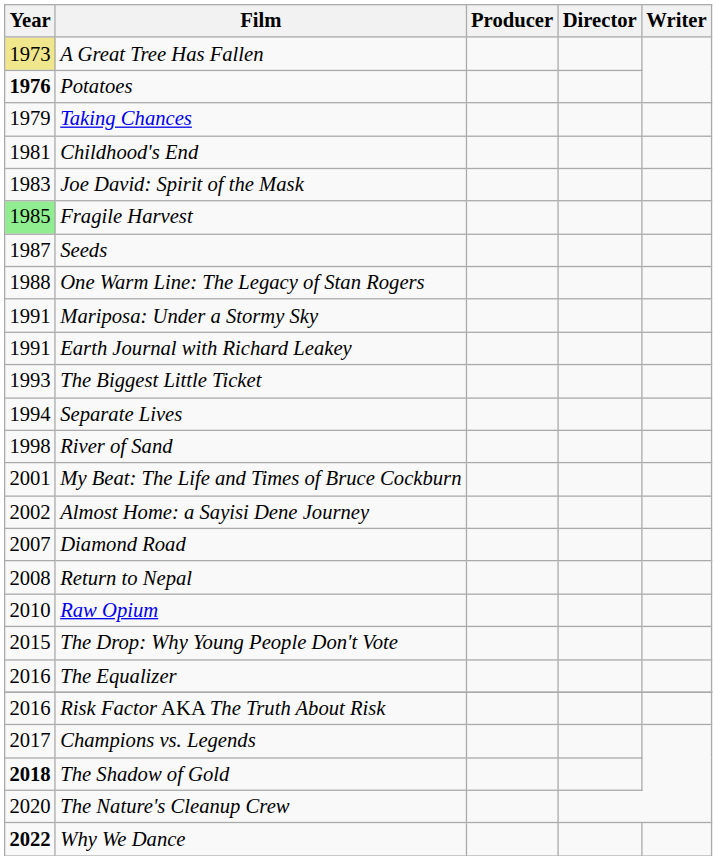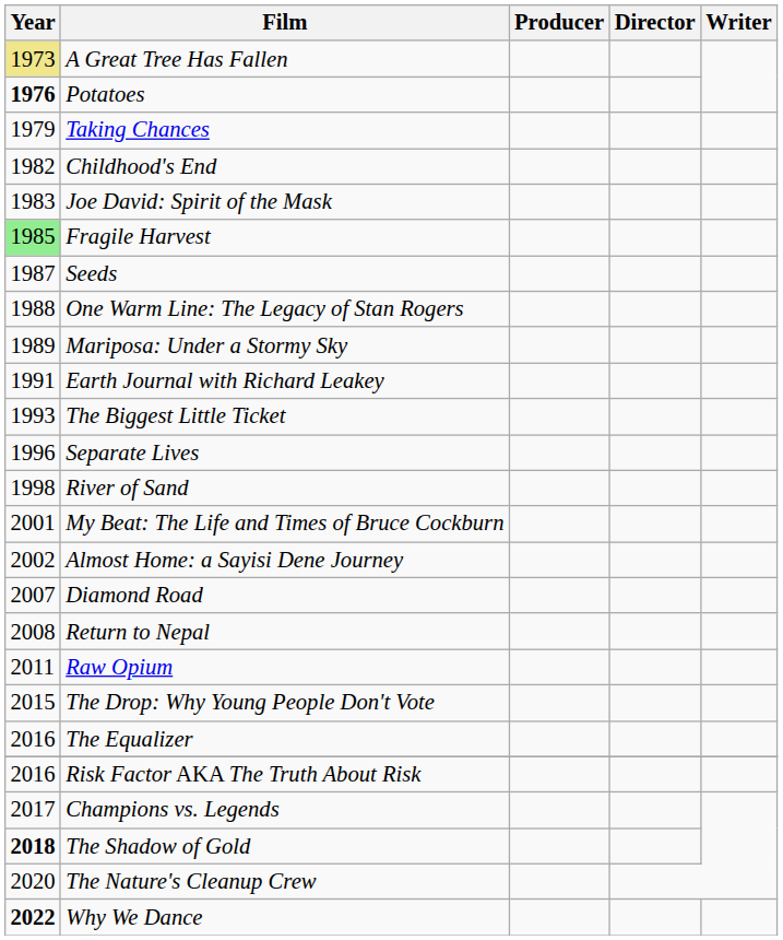Childhood's End | Year: 1981 -> 1982
Mariposa: Under a Stormy Sky | Year: 1991 -> 1989
Separate Lives | Year: 1994 -> 1996
Raw Opium | Year: 2010 -> 2011
